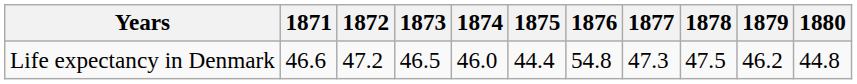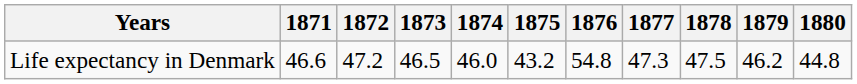Life expectancy in Denmark | 1875: 44.4 -> 43.2
